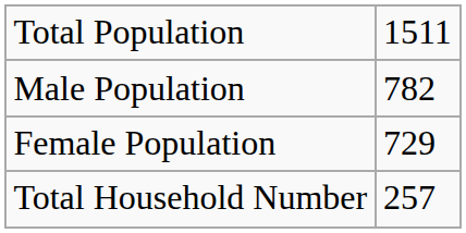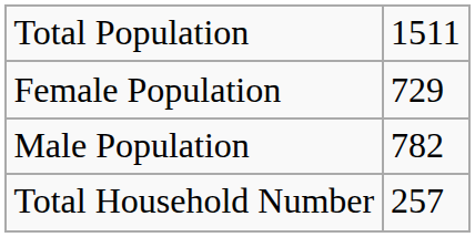rows swapped: Male Population <-> Female Population
